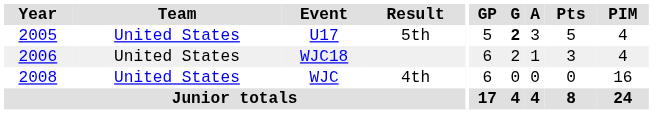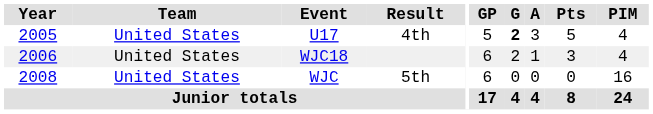U17 | Result: 5th -> 4th
WJC | Result: 4th -> 5th
